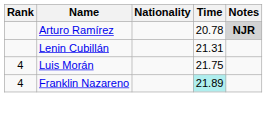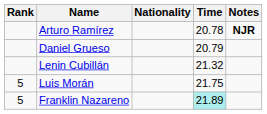Arturo Ramírez | Notes: lightgrey background -> no background
+ row: Daniel Grueso | 20.79
Lenin Cubillán | Time: 21.31 -> 21.32
Luis Morán | Rank: 4 -> 5
Franklin Nazareno | Rank: 4 -> 5
